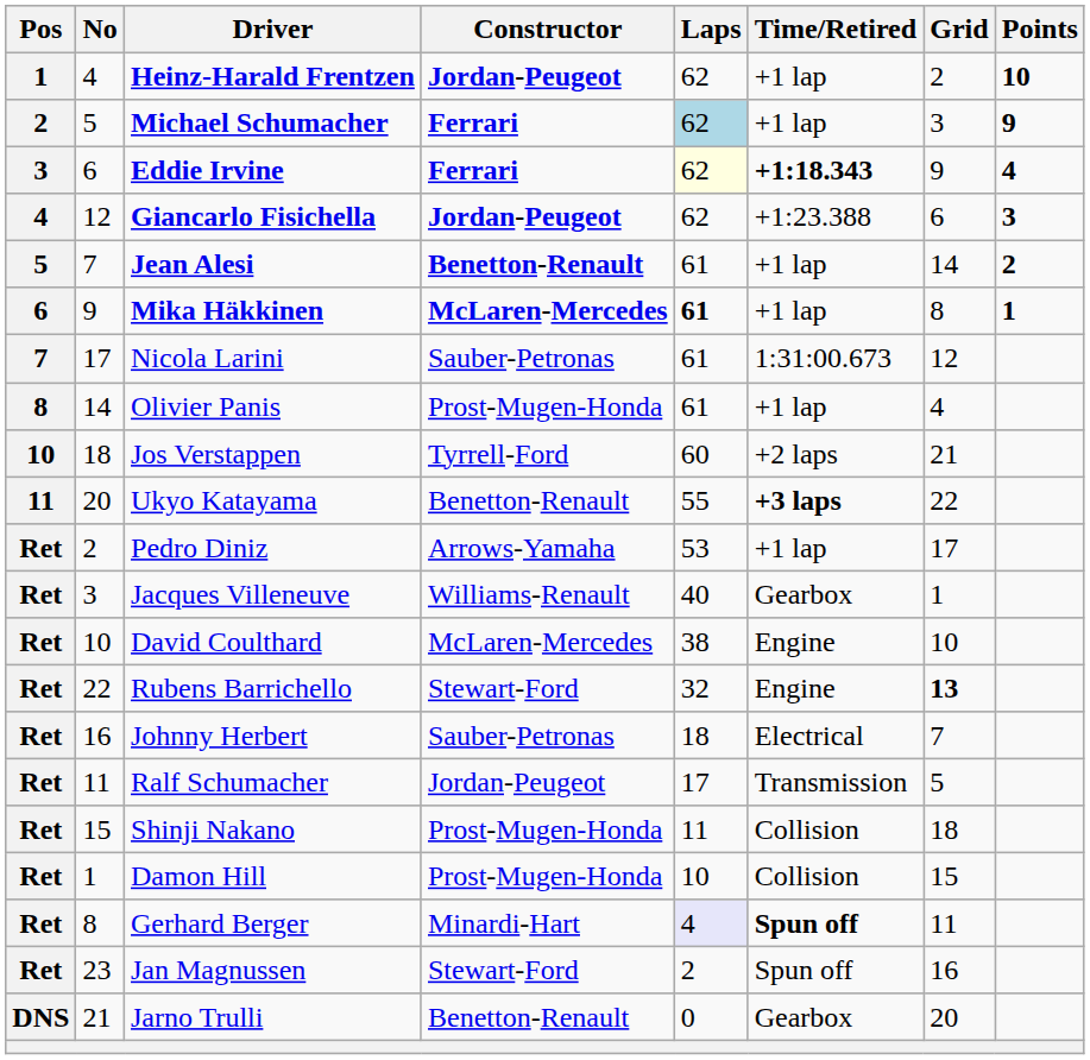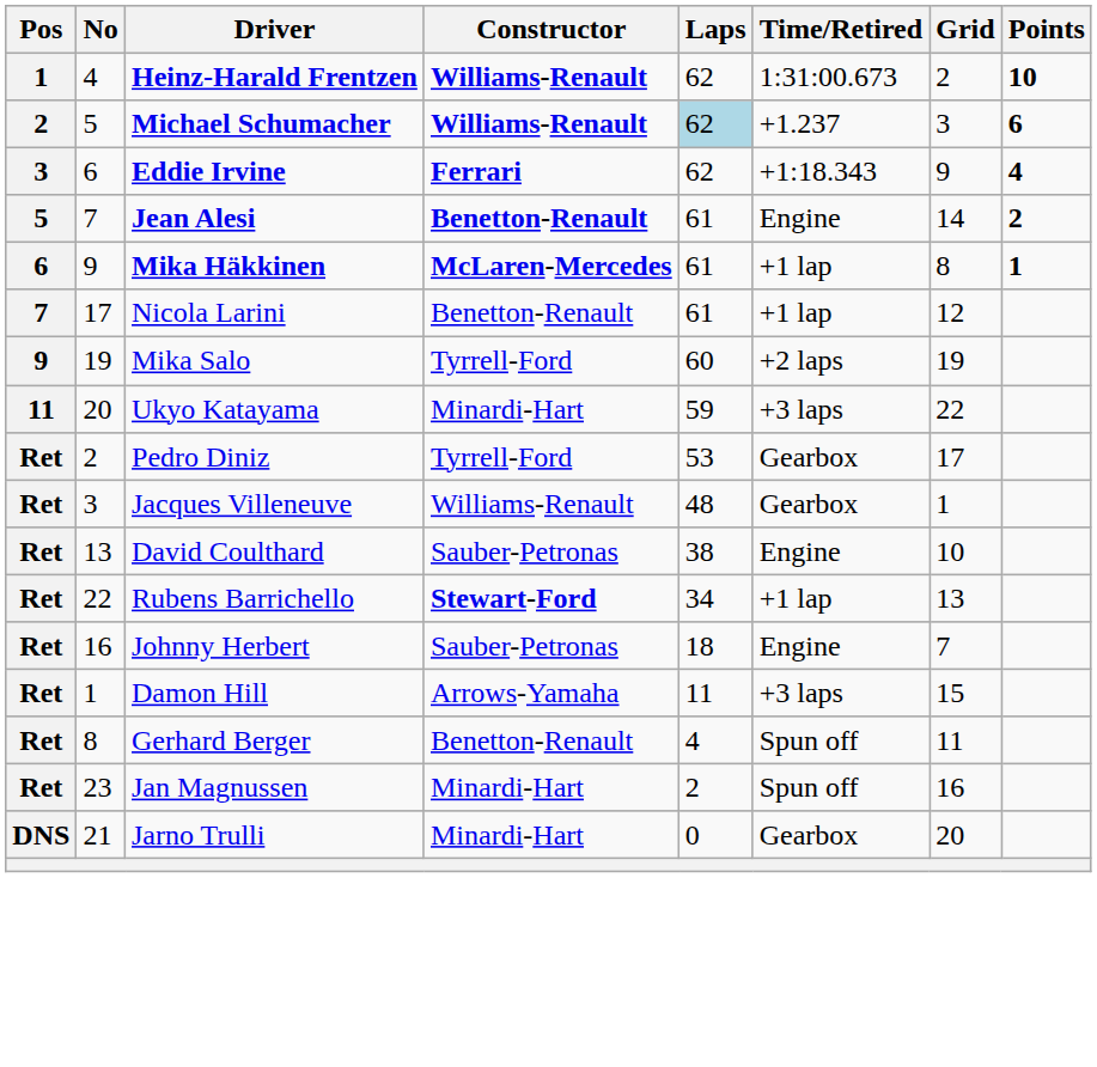Heinz-Harald Frentzen | Constructor: Jordan-Peugeot -> Williams-Renault
Heinz-Harald Frentzen | Time/Retired: +1 lap -> 1:31:00.673
Michael Schumacher | Constructor: Ferrari -> Williams-Renault
Michael Schumacher | Time/Retired: +1 lap -> +1.237
Michael Schumacher | Points: 9 -> 6
Eddie Irvine | Laps: lightyellow background -> no background
Eddie Irvine | Time/Retired: bold -> normal
- row: 4 | 12 | Giancarlo Fisichella | Jordan-Peugeot | 62 | +1:23.388 | 6 | 3
Jean Alesi | Time/Retired: +1 lap -> Engine
Mika Häkkinen | Laps: bold -> normal
Nicola Larini | Constructor: Sauber-Petronas -> Benetton-Renault
Nicola Larini | Time/Retired: 1:31:00.673 -> +1 lap
- row: 8 | 14 | Olivier Panis | Prost-Mugen-Honda | 61 | +1 lap | 4
+ row: 9 | 19 | Mika Salo | Tyrrell-Ford | 60 | +2 laps | 19
- row: 10 | 18 | Jos Verstappen | Tyrrell-Ford | 60 | +2 laps | 21
Ukyo Katayama | Constructor: Benetton-Renault -> Minardi-Hart
Ukyo Katayama | Laps: 55 -> 59
Ukyo Katayama | Time/Retired: bold -> normal
Pedro Diniz | Constructor: Arrows-Yamaha -> Tyrrell-Ford
Pedro Diniz | Time/Retired: +1 lap -> Gearbox
Jacques Villeneuve | Laps: 40 -> 48
David Coulthard | No: 10 -> 13
David Coulthard | Constructor: McLaren-Mercedes -> Sauber-Petronas
Rubens Barrichello | Constructor: normal -> bold
Rubens Barrichello | Laps: 32 -> 34
Rubens Barrichello | Time/Retired: Engine -> +1 lap
Rubens Barrichello | Grid: bold -> normal
Johnny Herbert | Time/Retired: Electrical -> Engine
- row: Ret | 11 | Ralf Schumacher | Jordan-Peugeot | 17 | Transmission | 5
- row: Ret | 15 | Shinji Nakano | Prost-Mugen-Honda | 11 | Collision | 18
Damon Hill | Constructor: Prost-Mugen-Honda -> Arrows-Yamaha
Damon Hill | Laps: 10 -> 11
Damon Hill | Time/Retired: Collision -> +3 laps
Gerhard Berger | Constructor: Minardi-Hart -> Benetton-Renault
Gerhard Berger | Laps: lavender background -> no background
Gerhard Berger | Time/Retired: bold -> normal
Jan Magnussen | Constructor: Stewart-Ford -> Minardi-Hart
Jarno Trulli | Constructor: Benetton-Renault -> Minardi-Hart
